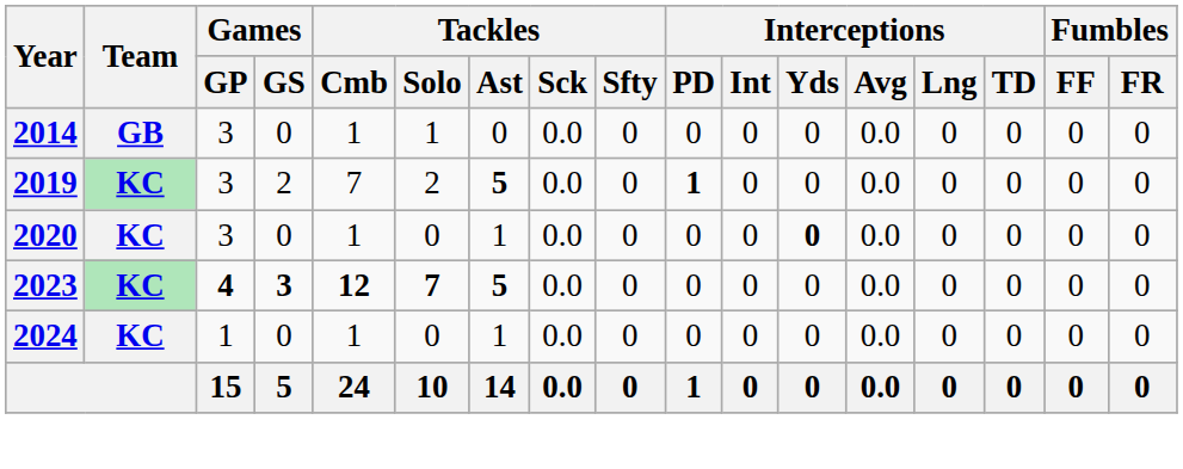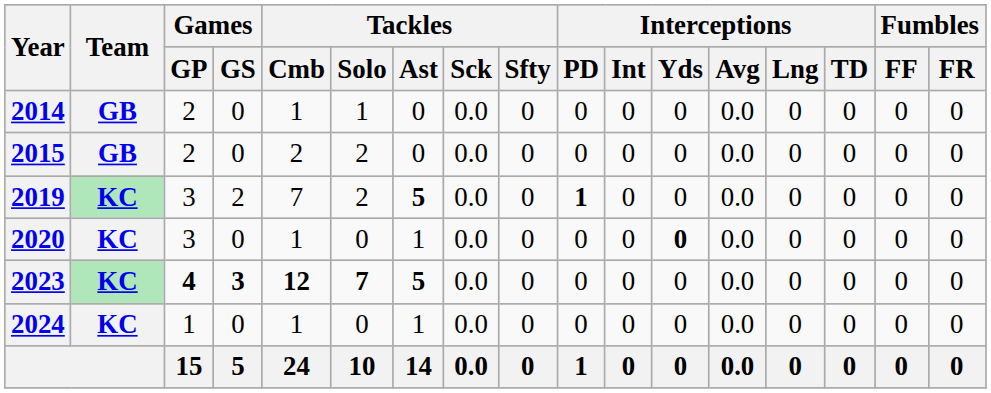2014 | Games / GP: 3 -> 2
+ row: 2015 | GB | 2 | 0 | 2 | 2 | 0 | 0.0 | 0 | 0 | 0 | 0 | 0.0 | 0 | 0 | 0 | 0
